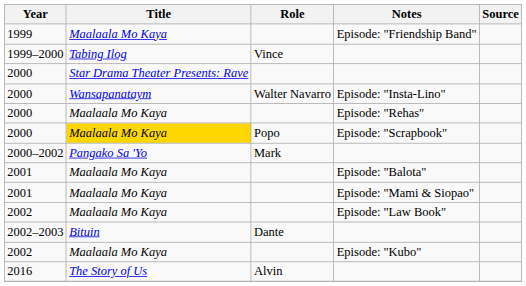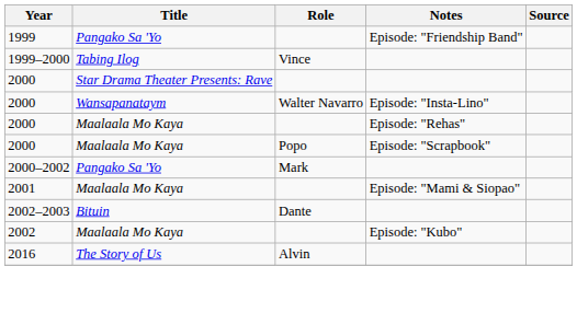Episode: "Friendship Band" | Title: Maalaala Mo Kaya -> Pangako Sa 'Yo
Episode: "Scrapbook" | Title: gold background -> no background
- row: 2001 | Maalaala Mo Kaya | Episode: "Balota"
- row: 2002 | Maalaala Mo Kaya | Episode: "Law Book"
